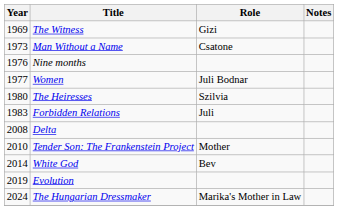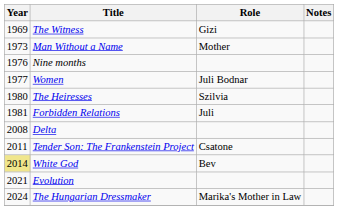Man Without a Name | Role: Csatone -> Mother
Forbidden Relations | Year: 1983 -> 1981
Tender Son: The Frankenstein Project | Year: 2010 -> 2011
Tender Son: The Frankenstein Project | Role: Mother -> Csatone
White God | Year: no background -> khaki background
Evolution | Year: 2019 -> 2021
